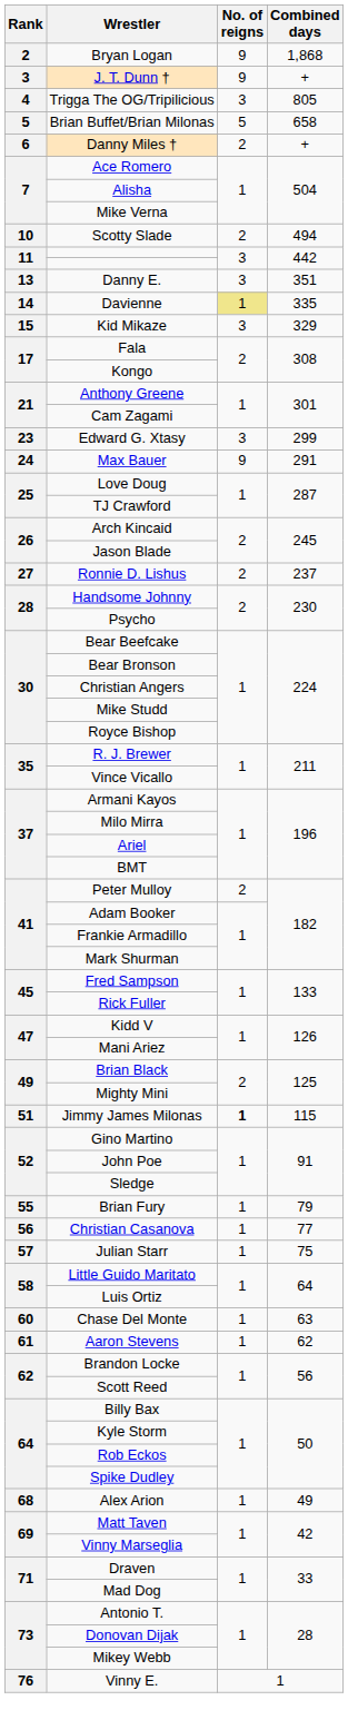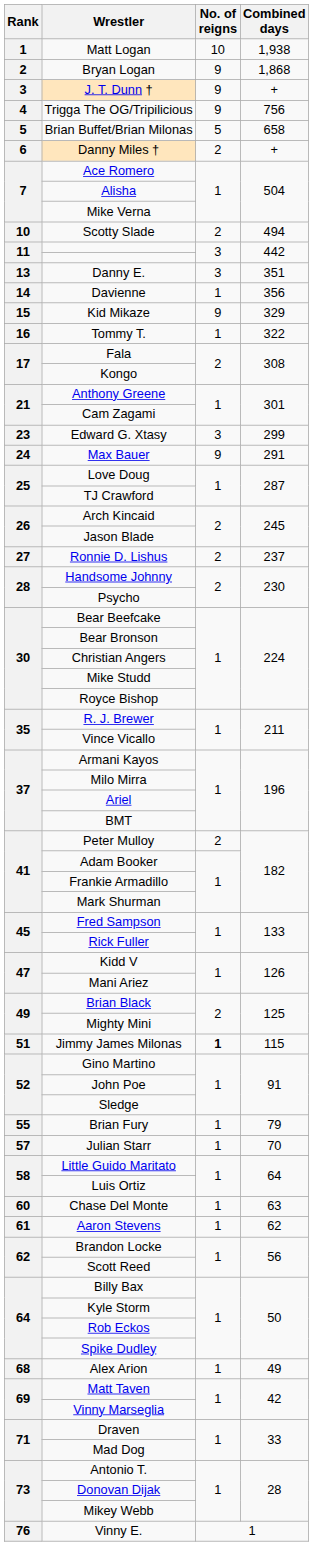+ row: 1 | Matt Logan | 10 | 1,938
Trigga The OG/Tripilicious | No. of reigns: 3 -> 9
Trigga The OG/Tripilicious | Combined days: 805 -> 756
Davienne | No. of reigns: khaki background -> no background
Davienne | Combined days: 335 -> 356
Kid Mikaze | No. of reigns: 3 -> 9
+ row: 16 | Tommy T. | 1 | 322
- row: 56 | Christian Casanova | 1 | 77
Julian Starr | Combined days: 75 -> 70
